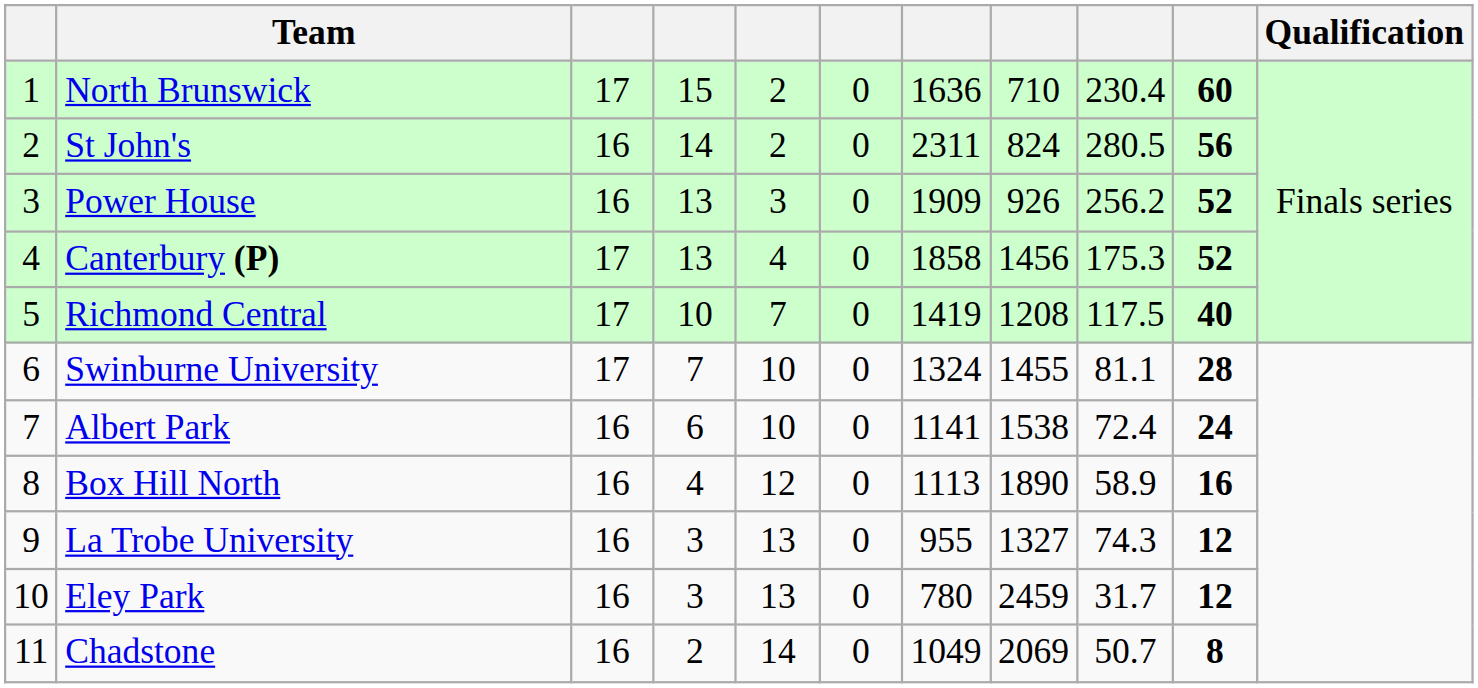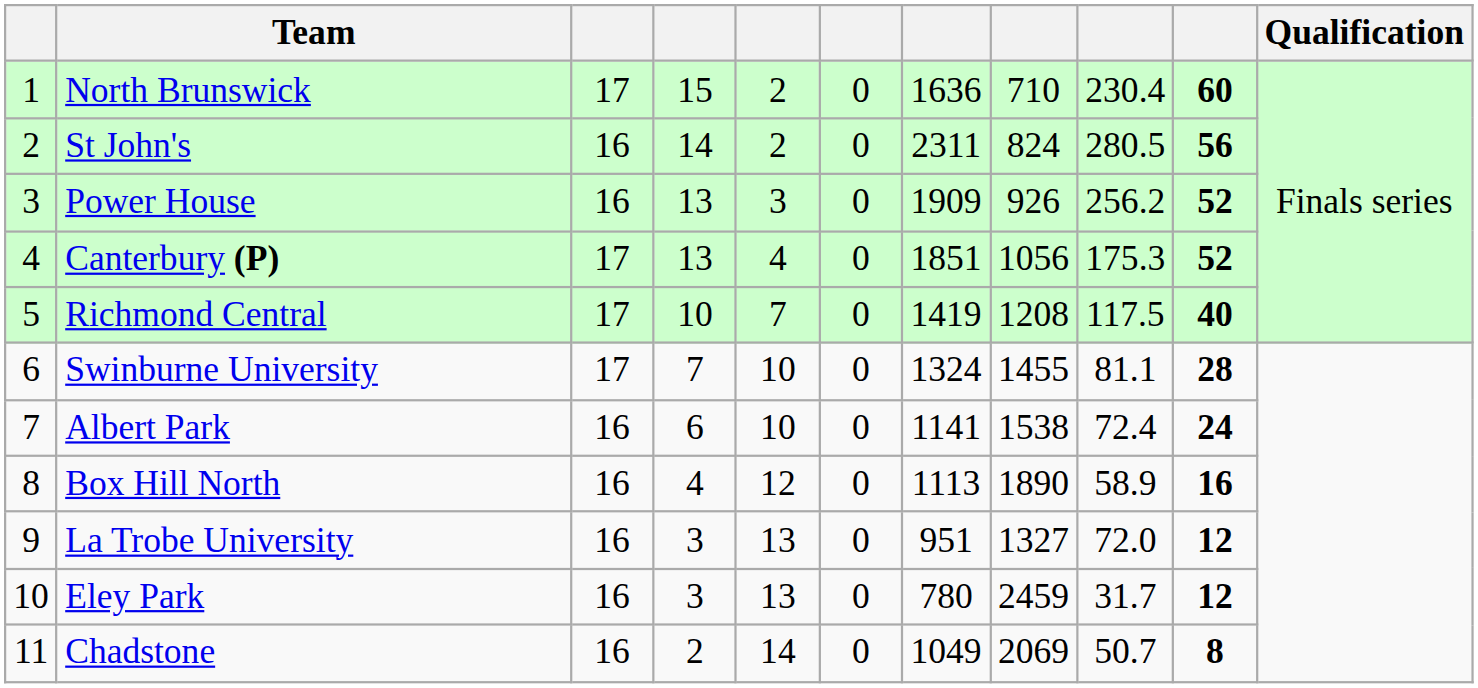Canterbury (P) | column 7: 1858 -> 1851
Canterbury (P) | column 8: 1456 -> 1056
La Trobe University | column 7: 955 -> 951
La Trobe University | column 9: 74.3 -> 72.0
